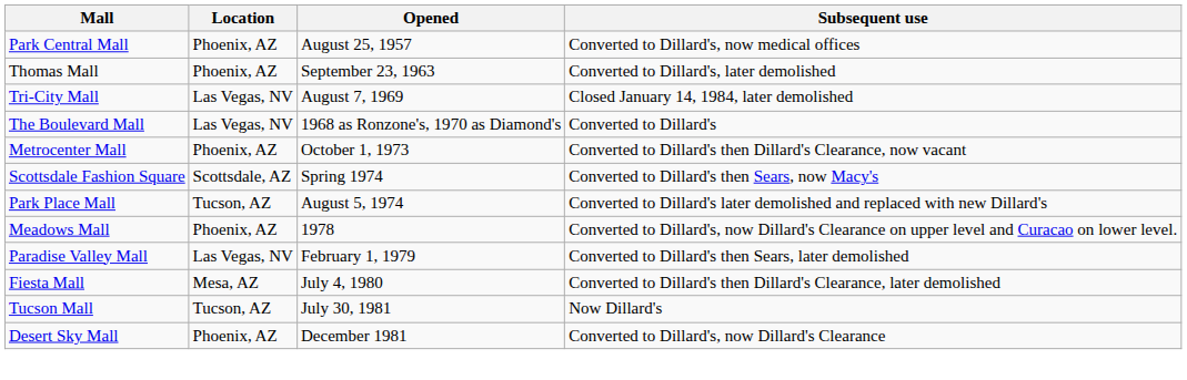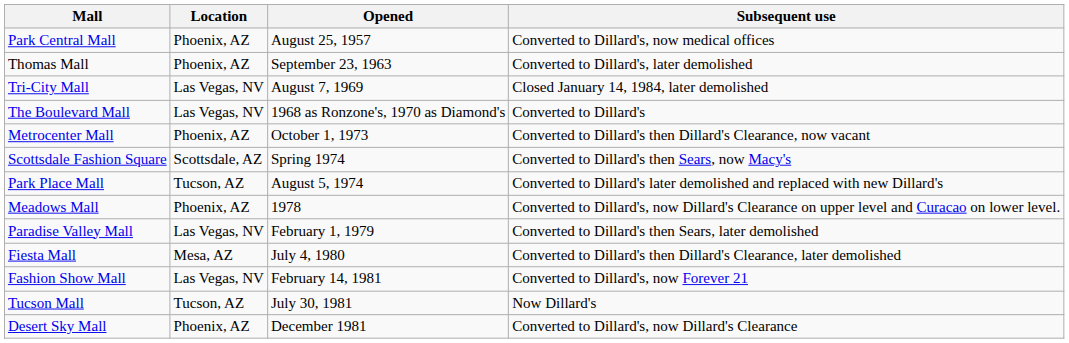+ row: Fashion Show Mall | Las Vegas, NV | February 14, 1981 | Converted to Dillard's, now Forever 21
